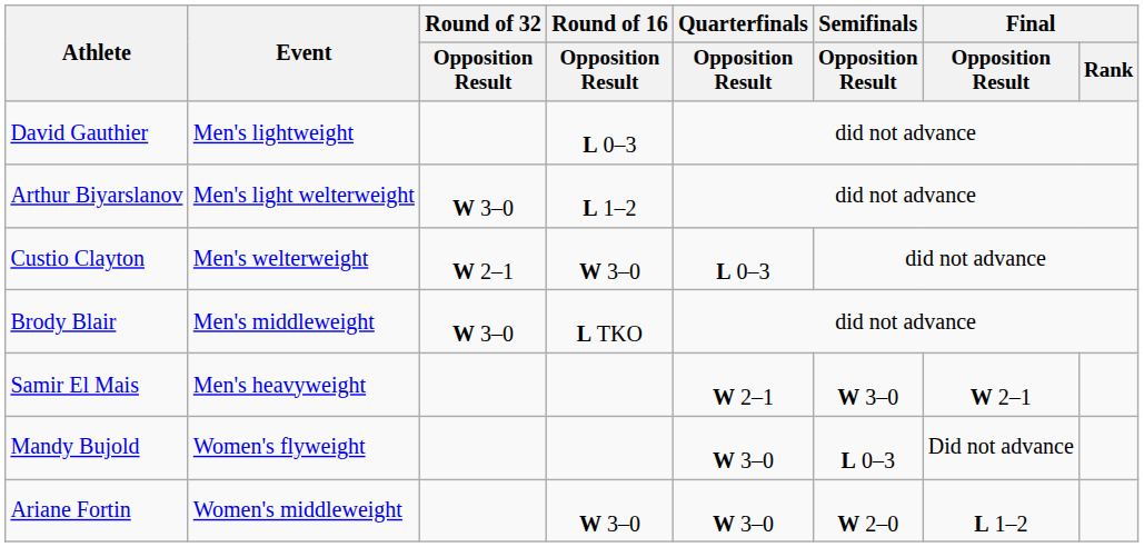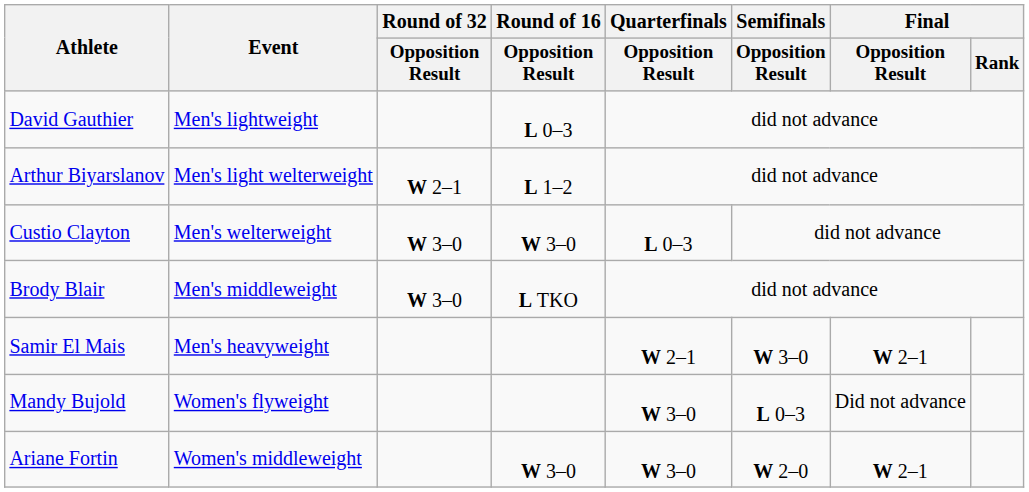Arthur Biyarslanov | Round of 32 / Opposition Result: W 3–0 -> W 2–1
Custio Clayton | Round of 32 / Opposition Result: W 2–1 -> W 3–0
Ariane Fortin | Final / Opposition Result: L 1–2 -> W 2–1
